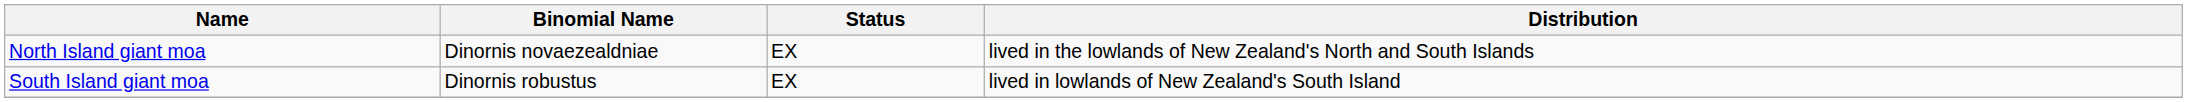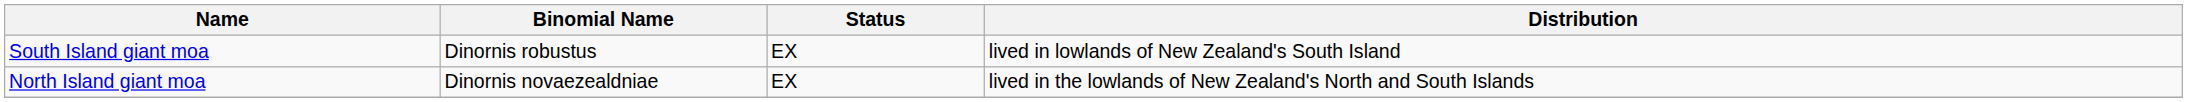rows swapped: North Island giant moa <-> South Island giant moa
